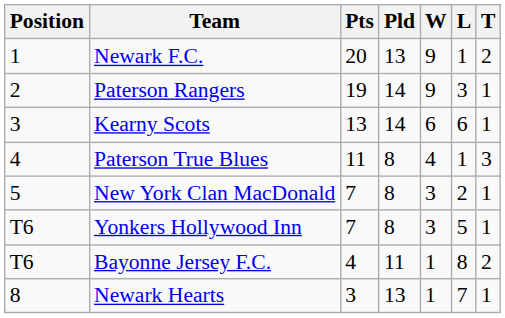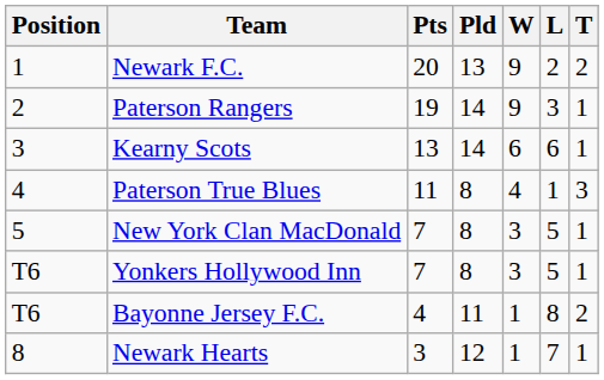Newark F.C. | L: 1 -> 2
New York Clan MacDonald | L: 2 -> 5
Newark Hearts | Pld: 13 -> 12
